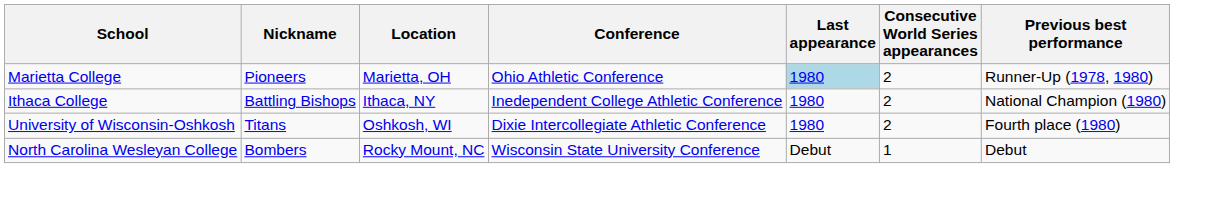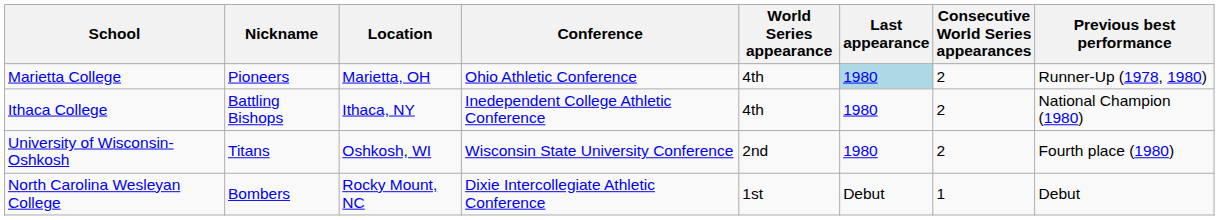+ column: World Series appearance | 4th | 4th | 2nd | 1st
University of Wisconsin-Oshkosh | Conference: Dixie Intercollegiate Athletic Conference -> Wisconsin State University Conference
North Carolina Wesleyan College | Conference: Wisconsin State University Conference -> Dixie Intercollegiate Athletic Conference
